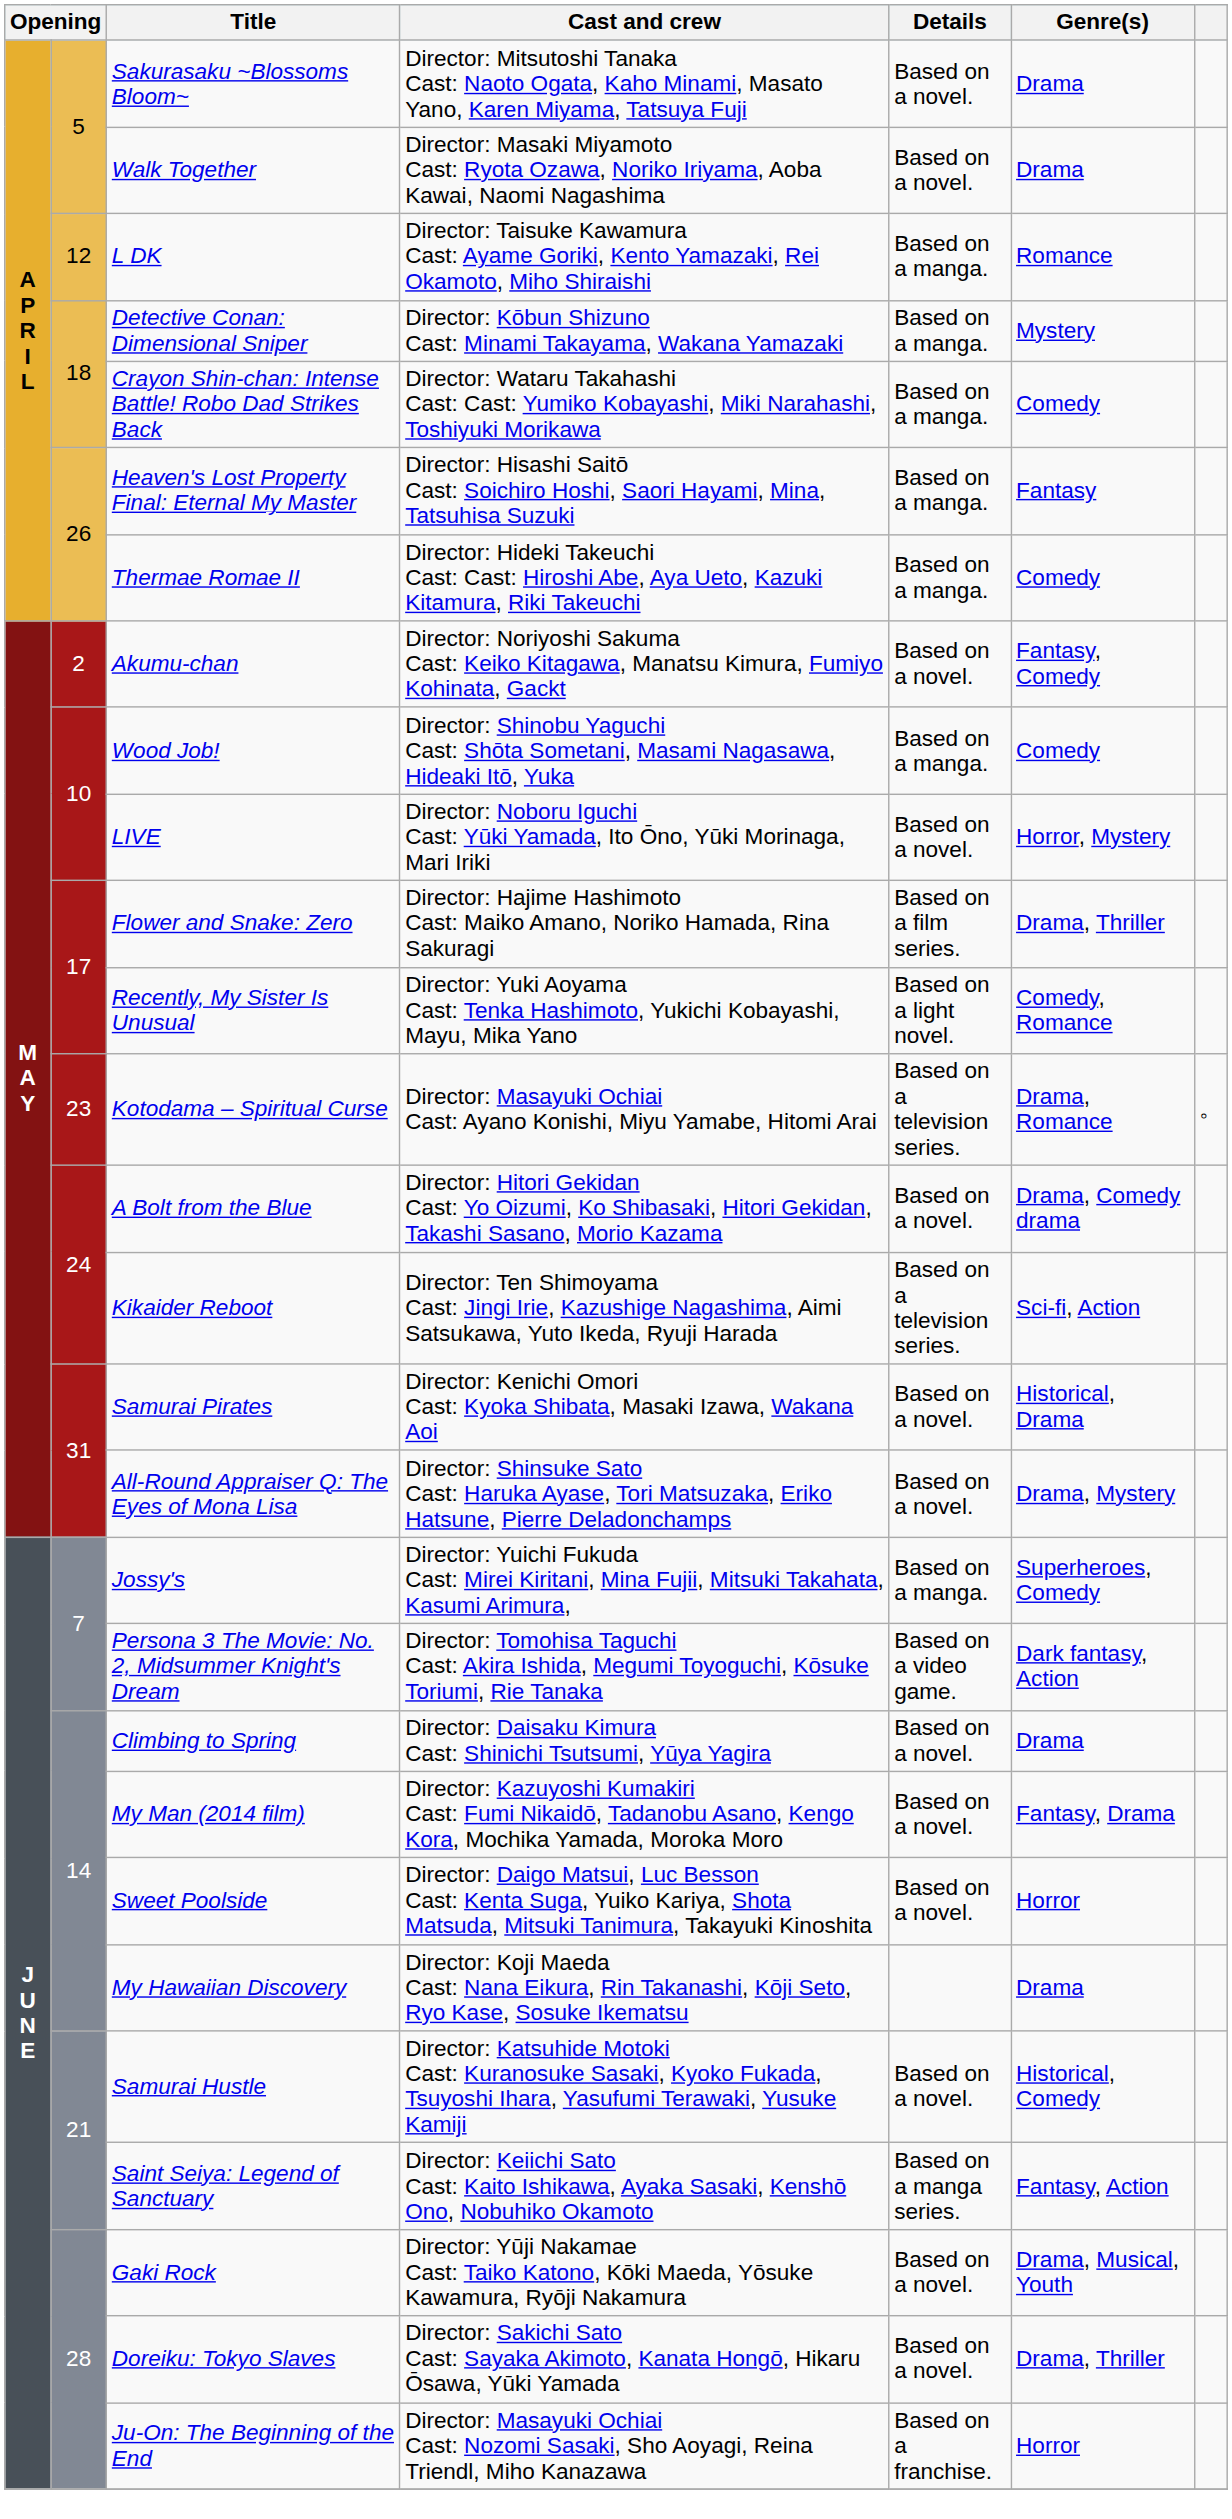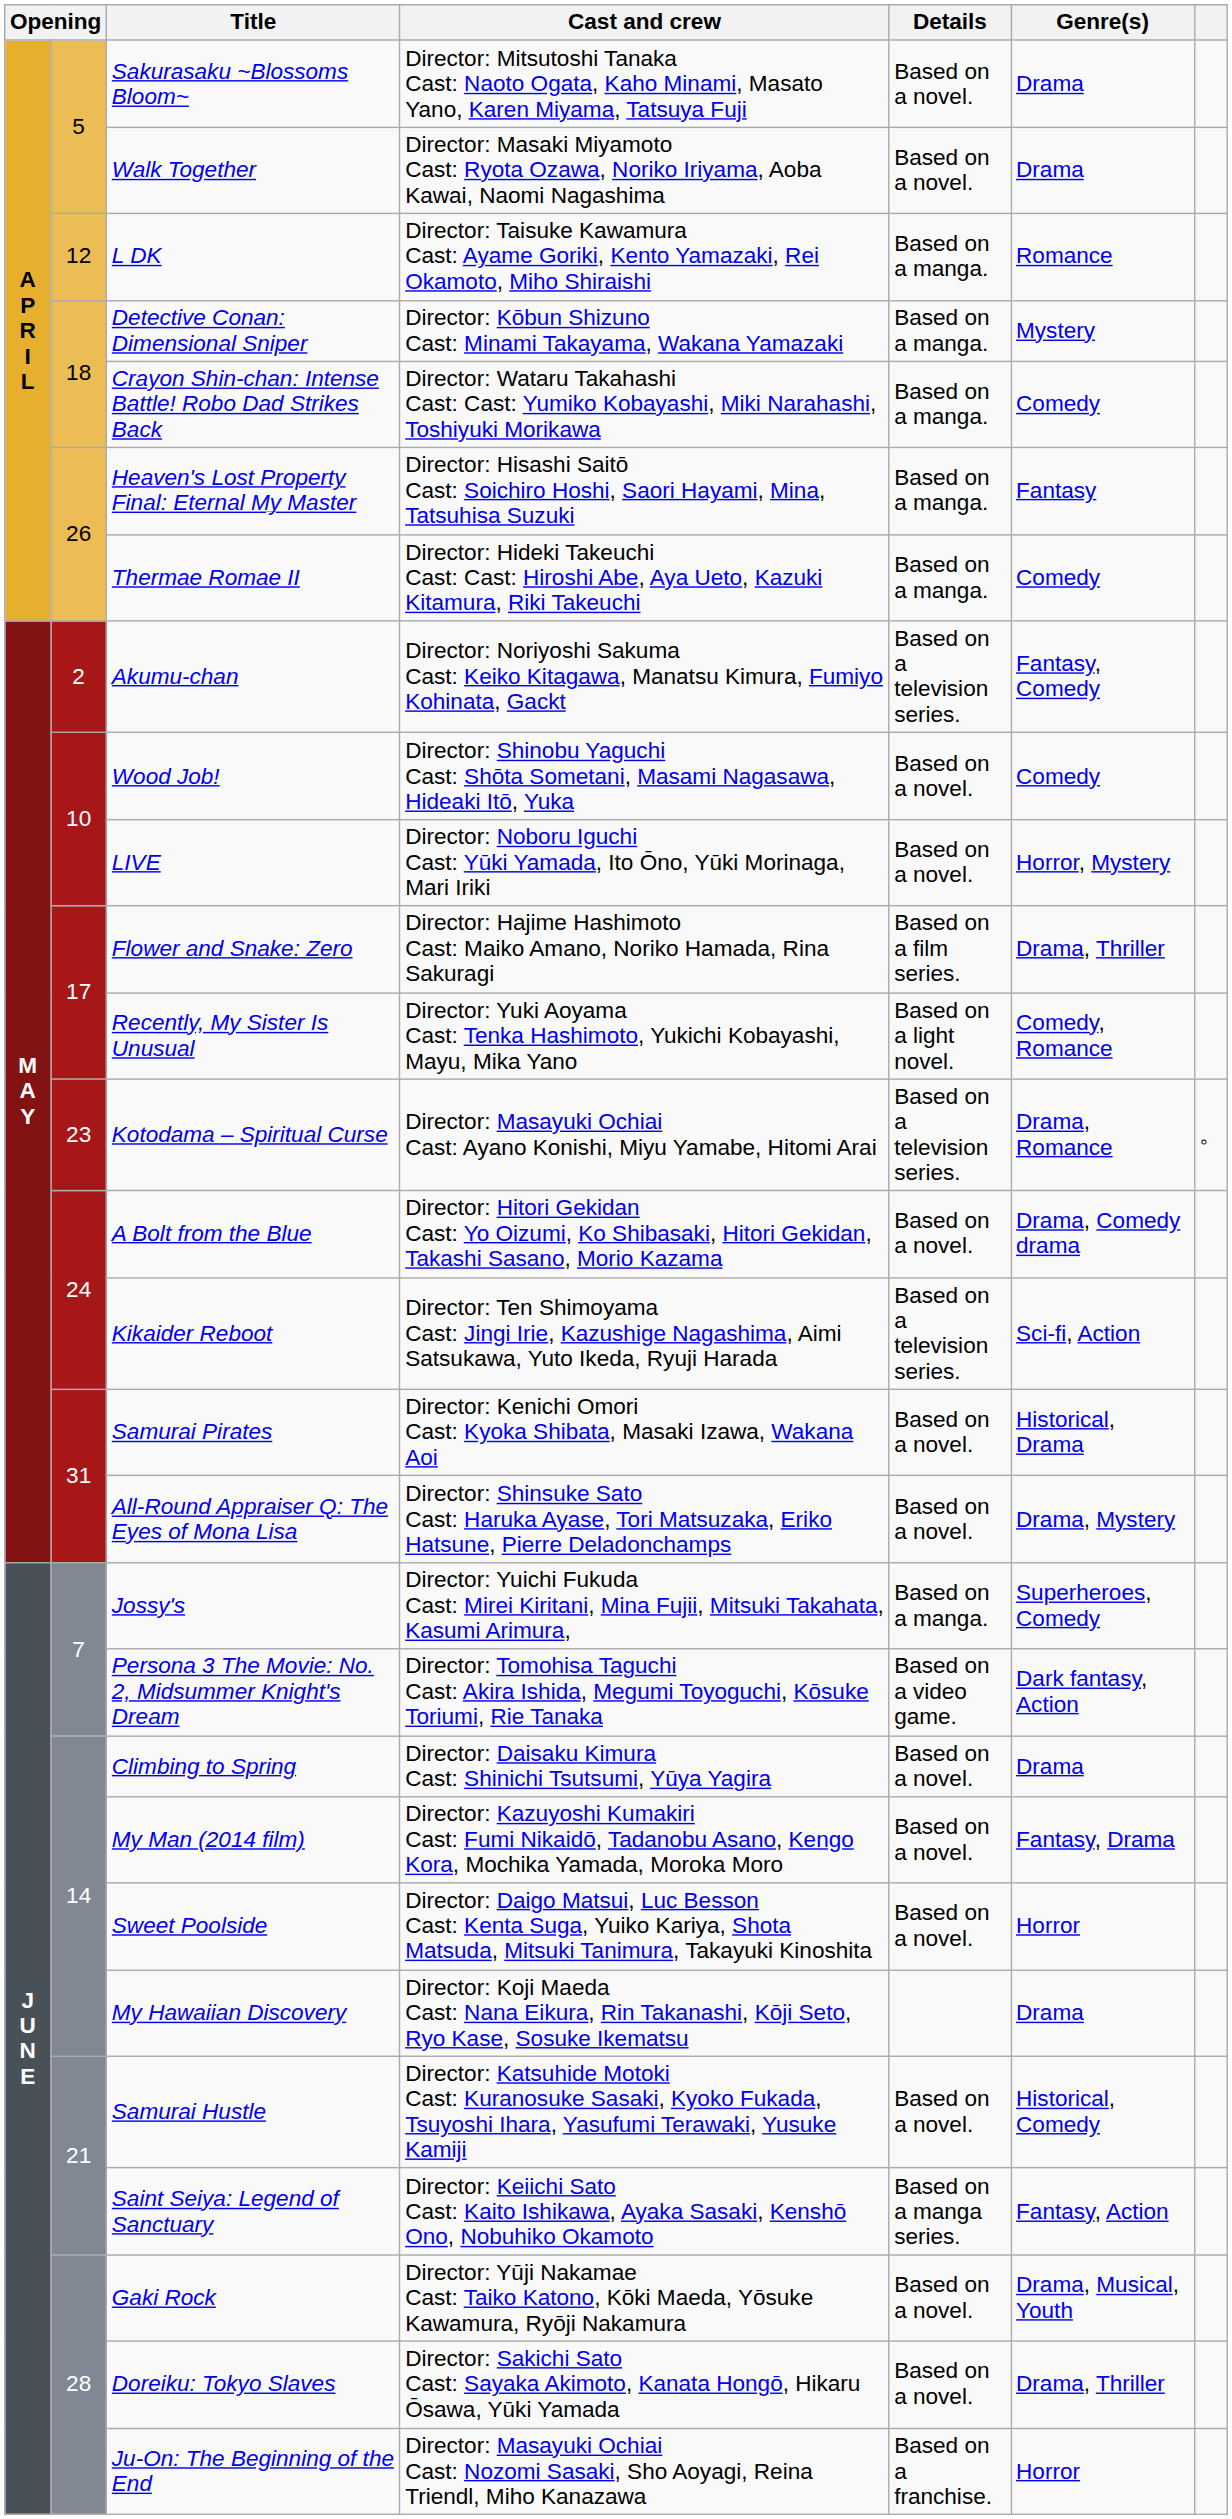Akumu-chan | Details: Based on a novel. -> Based on a television series.
Wood Job! | Details: Based on a manga. -> Based on a novel.
